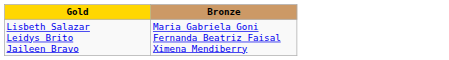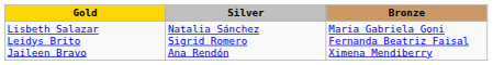+ column: Silver | Natalia Sánchez Sigrid Romero Ana Rendón
